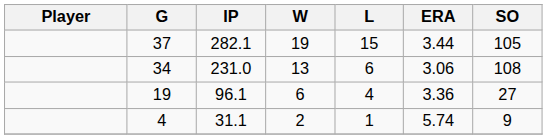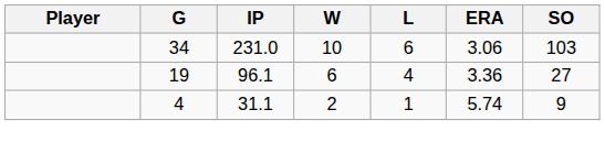- row: 37 | 282.1 | 19 | 15 | 3.44 | 105
34 | W: 13 -> 10
34 | SO: 108 -> 103
